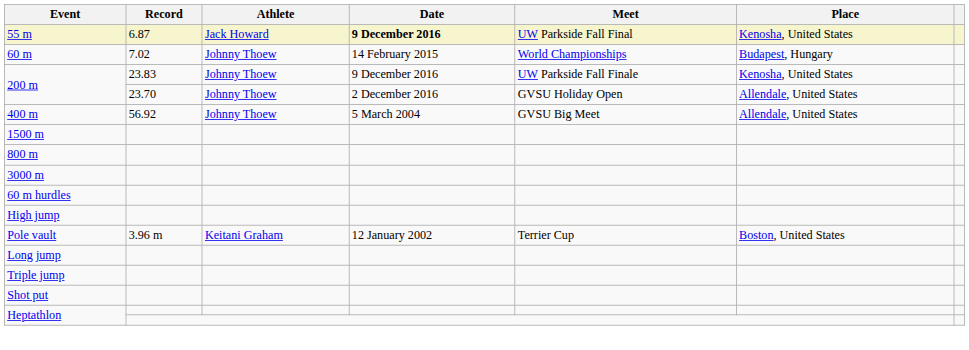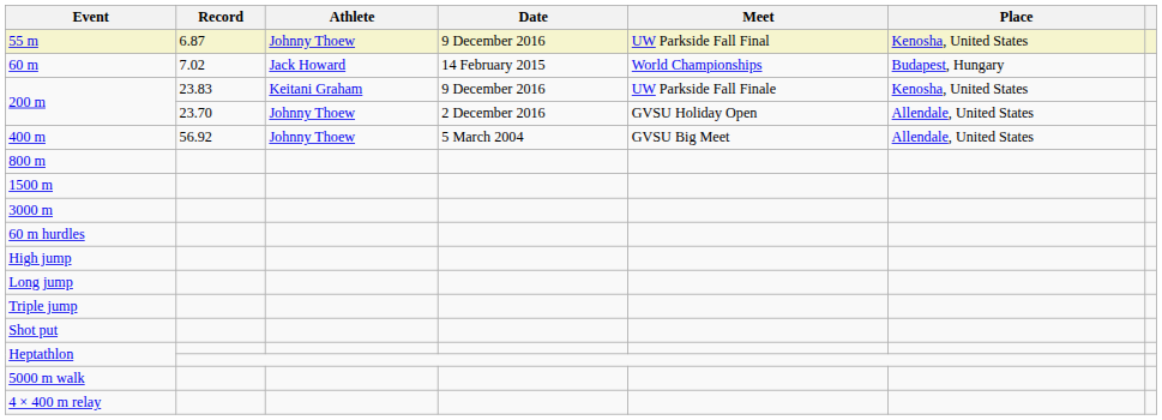55 m | Athlete: Jack Howard -> Johnny Thoew
55 m | Date: bold -> normal
60 m | Athlete: Johnny Thoew -> Jack Howard
200 m / 23.83 | Athlete: Johnny Thoew -> Keitani Graham
rows swapped: 800 m <-> 1500 m
- row: Pole vault | 3.96 m | Keitani Graham | 12 January 2002 | Terrier Cup | Boston, United States
+ row: 5000 m walk
+ row: 4 × 400 m relay
